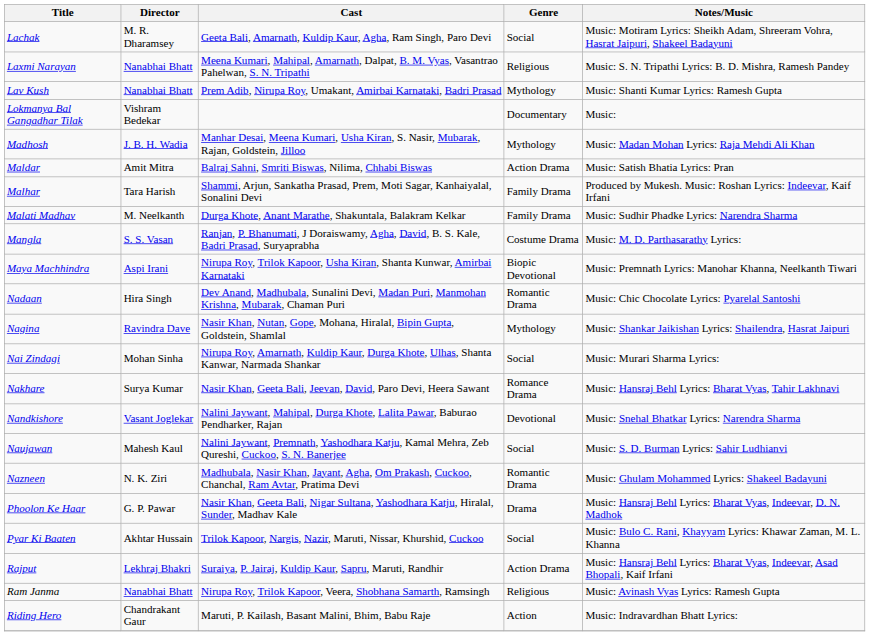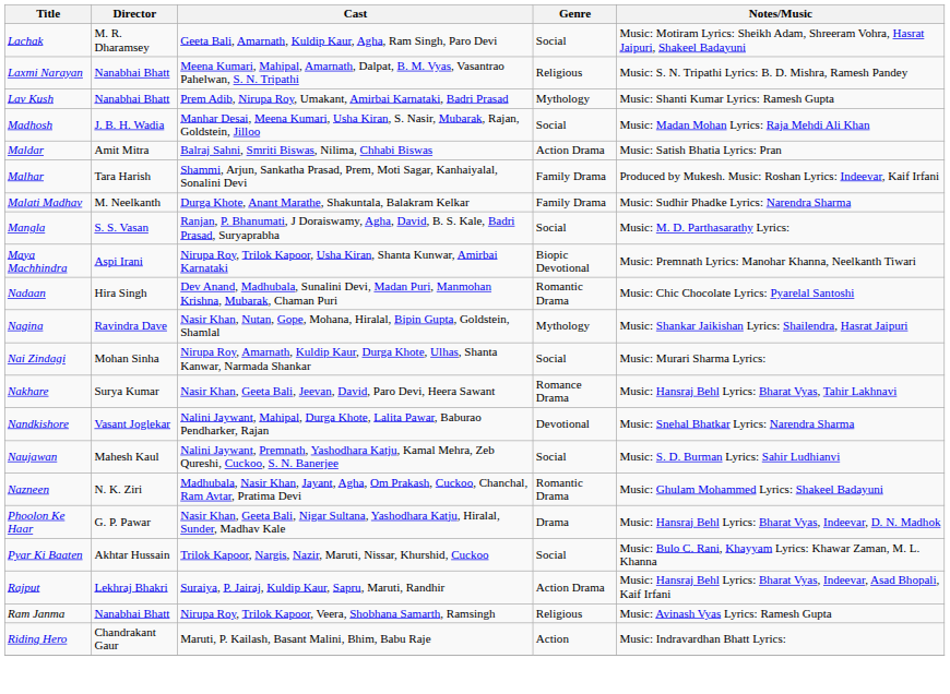- row: Lokmanya Bal Gangadhar Tilak | Vishram Bedekar | Documentary | Music:
Madhosh | Genre: Mythology -> Social
Mangla | Genre: Costume Drama -> Social
